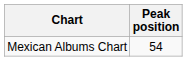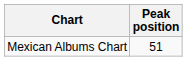Mexican Albums Chart | Peak position: 54 -> 51
